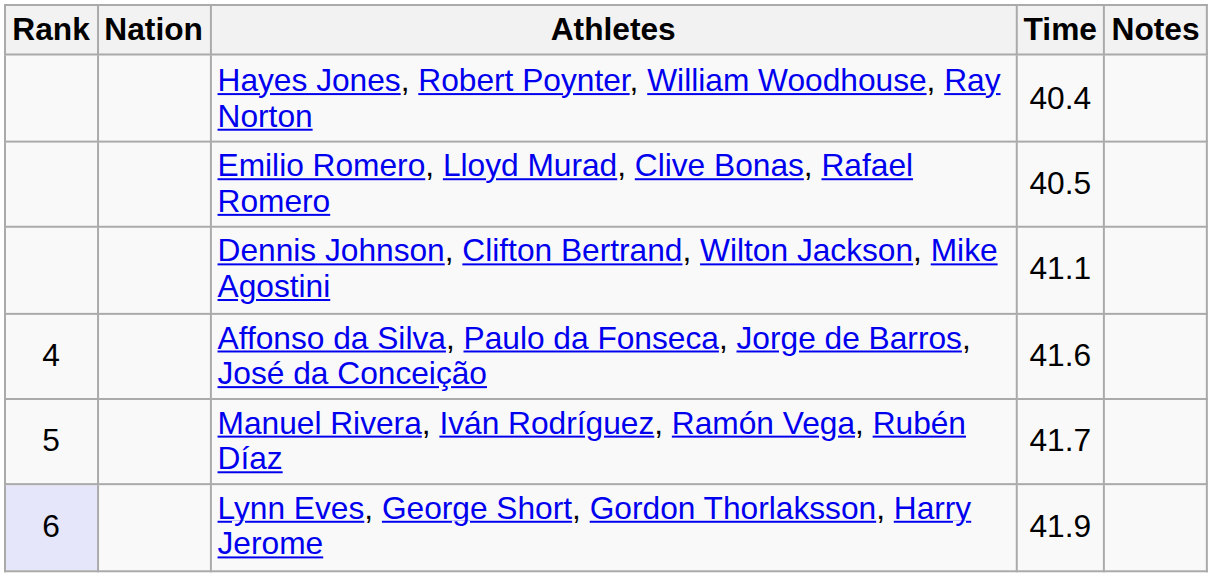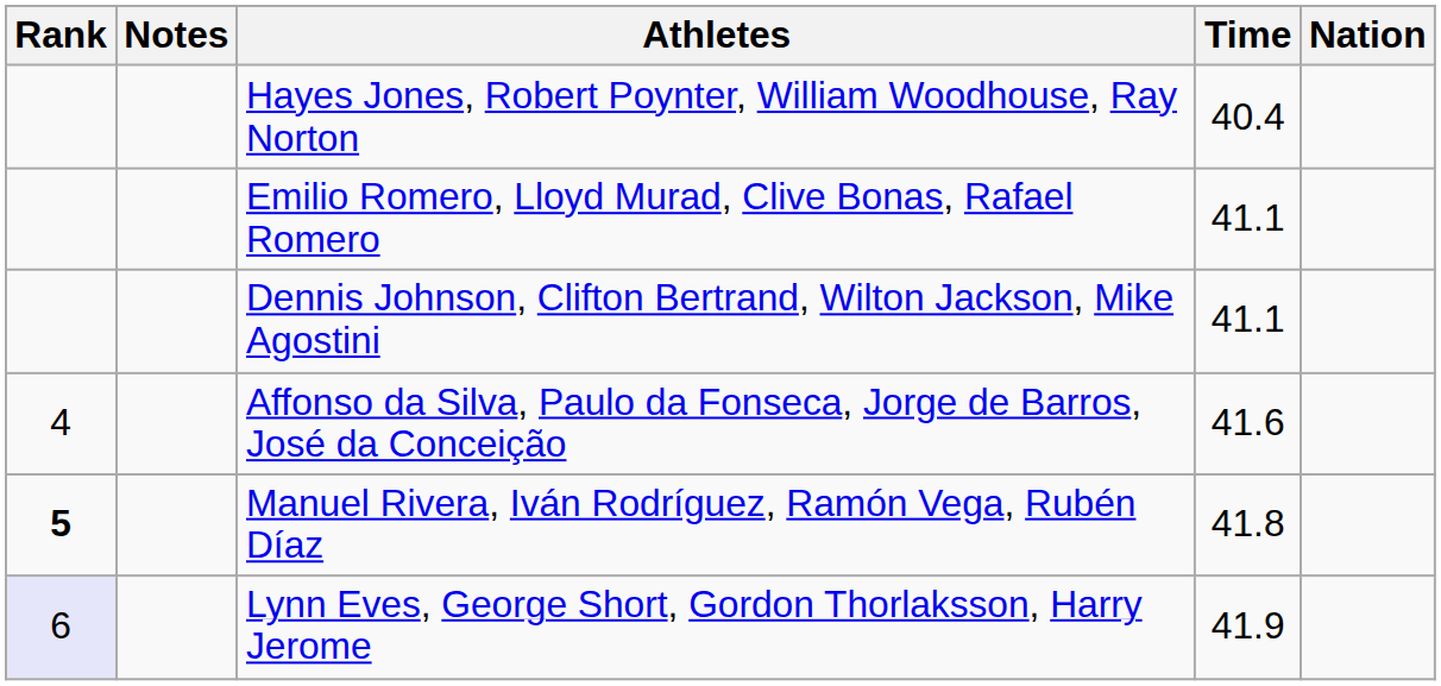columns swapped: Nation <-> Notes
Emilio Romero, Lloyd Murad, Clive Bonas, Rafael Romero | Time: 40.5 -> 41.1
Manuel Rivera, Iván Rodríguez, Ramón Vega, Rubén Díaz | Rank: normal -> bold
Manuel Rivera, Iván Rodríguez, Ramón Vega, Rubén Díaz | Time: 41.7 -> 41.8
